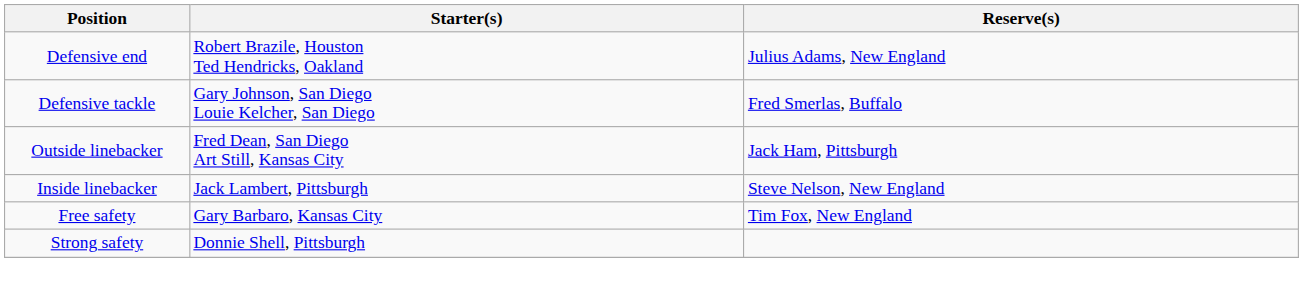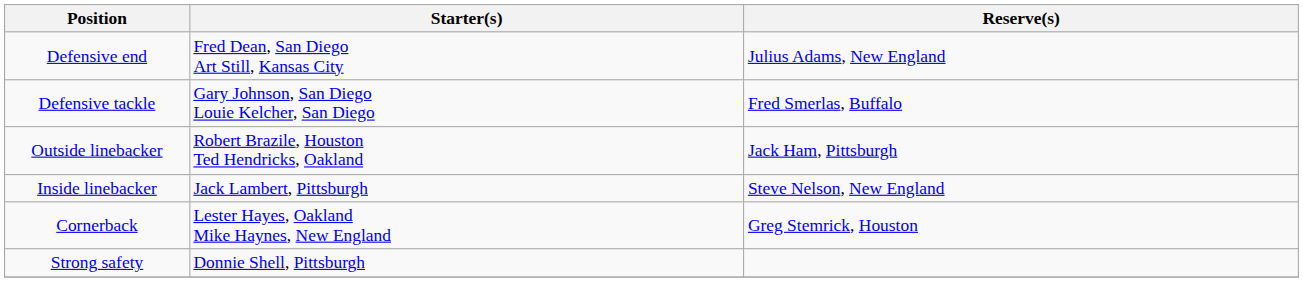Defensive end | Starter(s): Robert Brazile, Houston Ted Hendricks, Oakland -> Fred Dean, San Diego Art Still, Kansas City
Outside linebacker | Starter(s): Fred Dean, San Diego Art Still, Kansas City -> Robert Brazile, Houston Ted Hendricks, Oakland
+ row: Cornerback | Lester Hayes, Oakland Mike Haynes, New England | Greg Stemrick, Houston
- row: Free safety | Gary Barbaro, Kansas City | Tim Fox, New England
